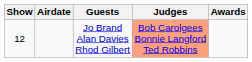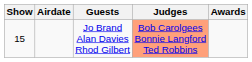Jo Brand Alan Davies Rhod Gilbert | Show: 12 -> 15
